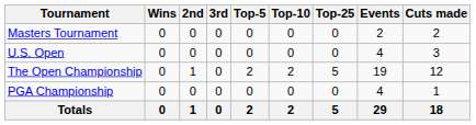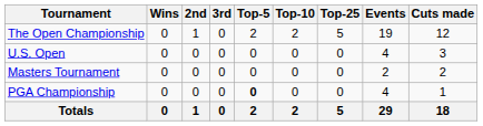rows swapped: Masters Tournament <-> The Open Championship
PGA Championship | Top-5: normal -> bold
